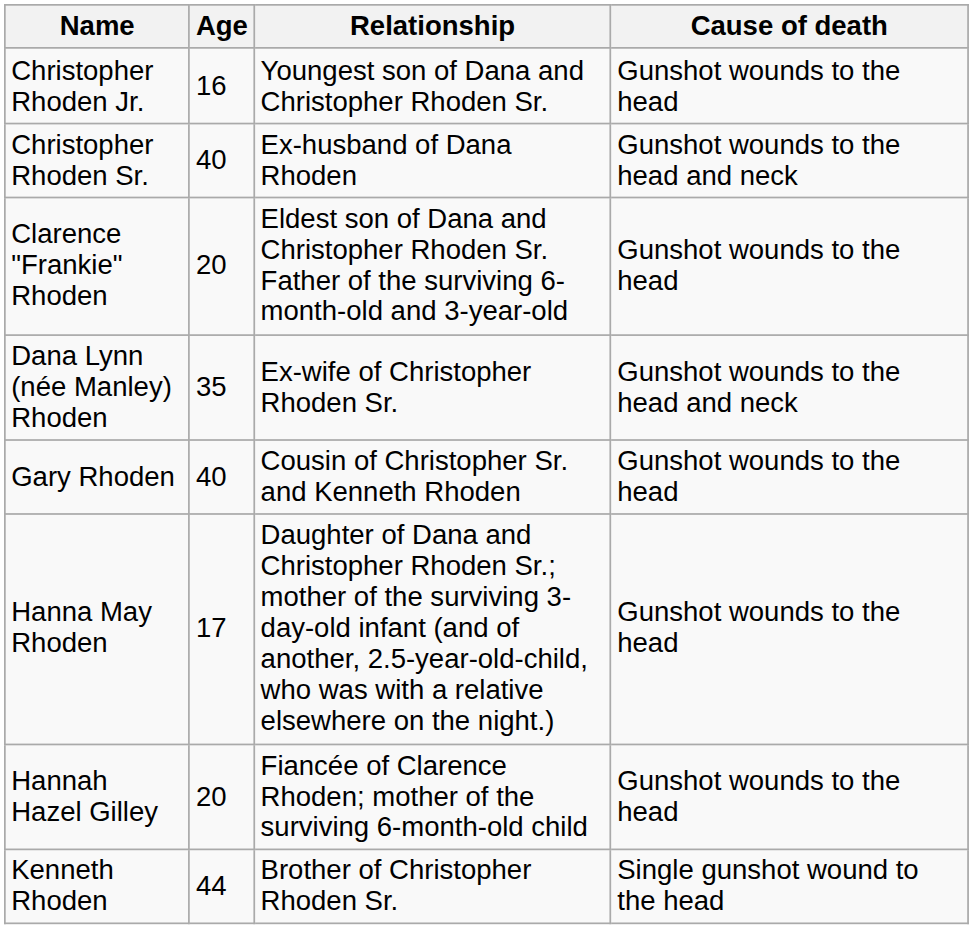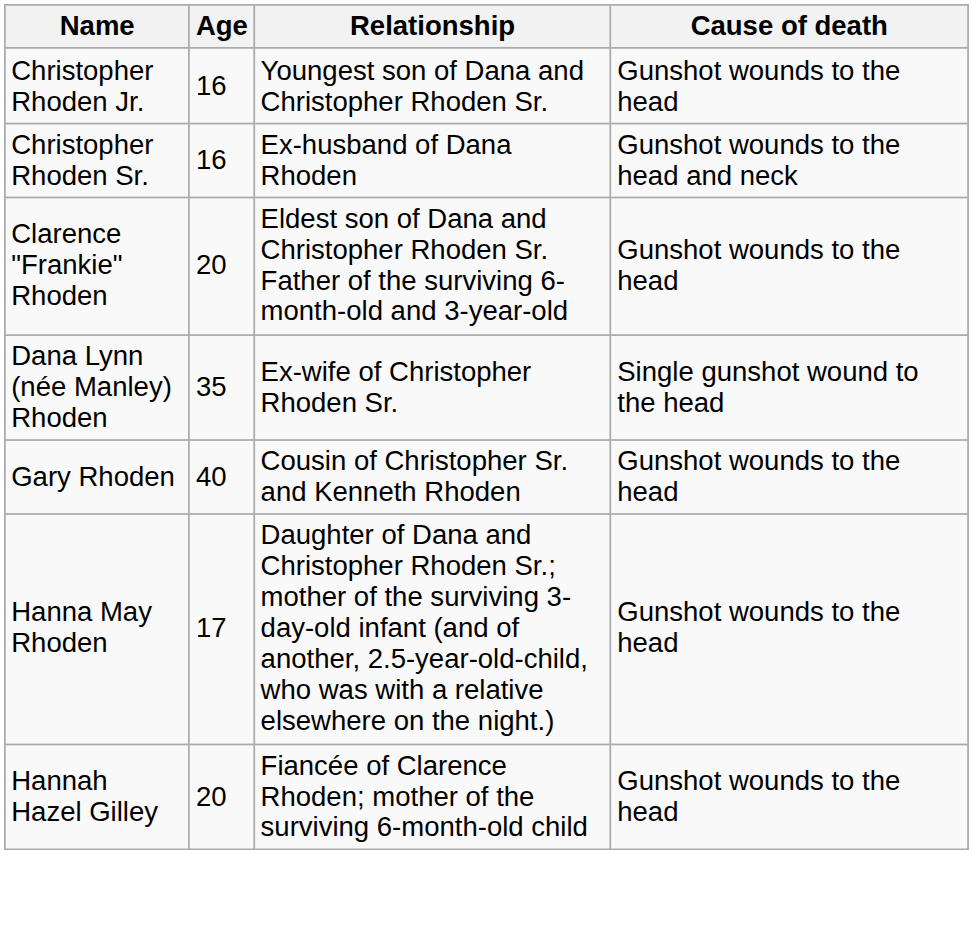Christopher Rhoden Sr. | Age: 40 -> 16
Dana Lynn (née Manley) Rhoden | Cause of death: Gunshot wounds to the head and neck -> Single gunshot wound to the head
- row: Kenneth Rhoden | 44 | Brother of Christopher Rhoden Sr. | Single gunshot wound to the head
